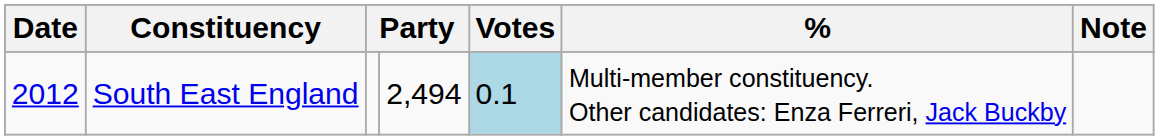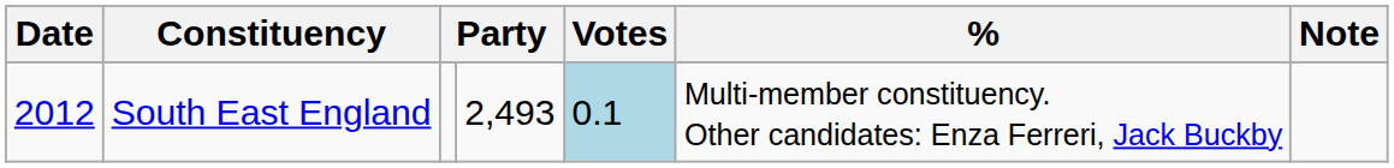South East England | column 4: 2,494 -> 2,493
